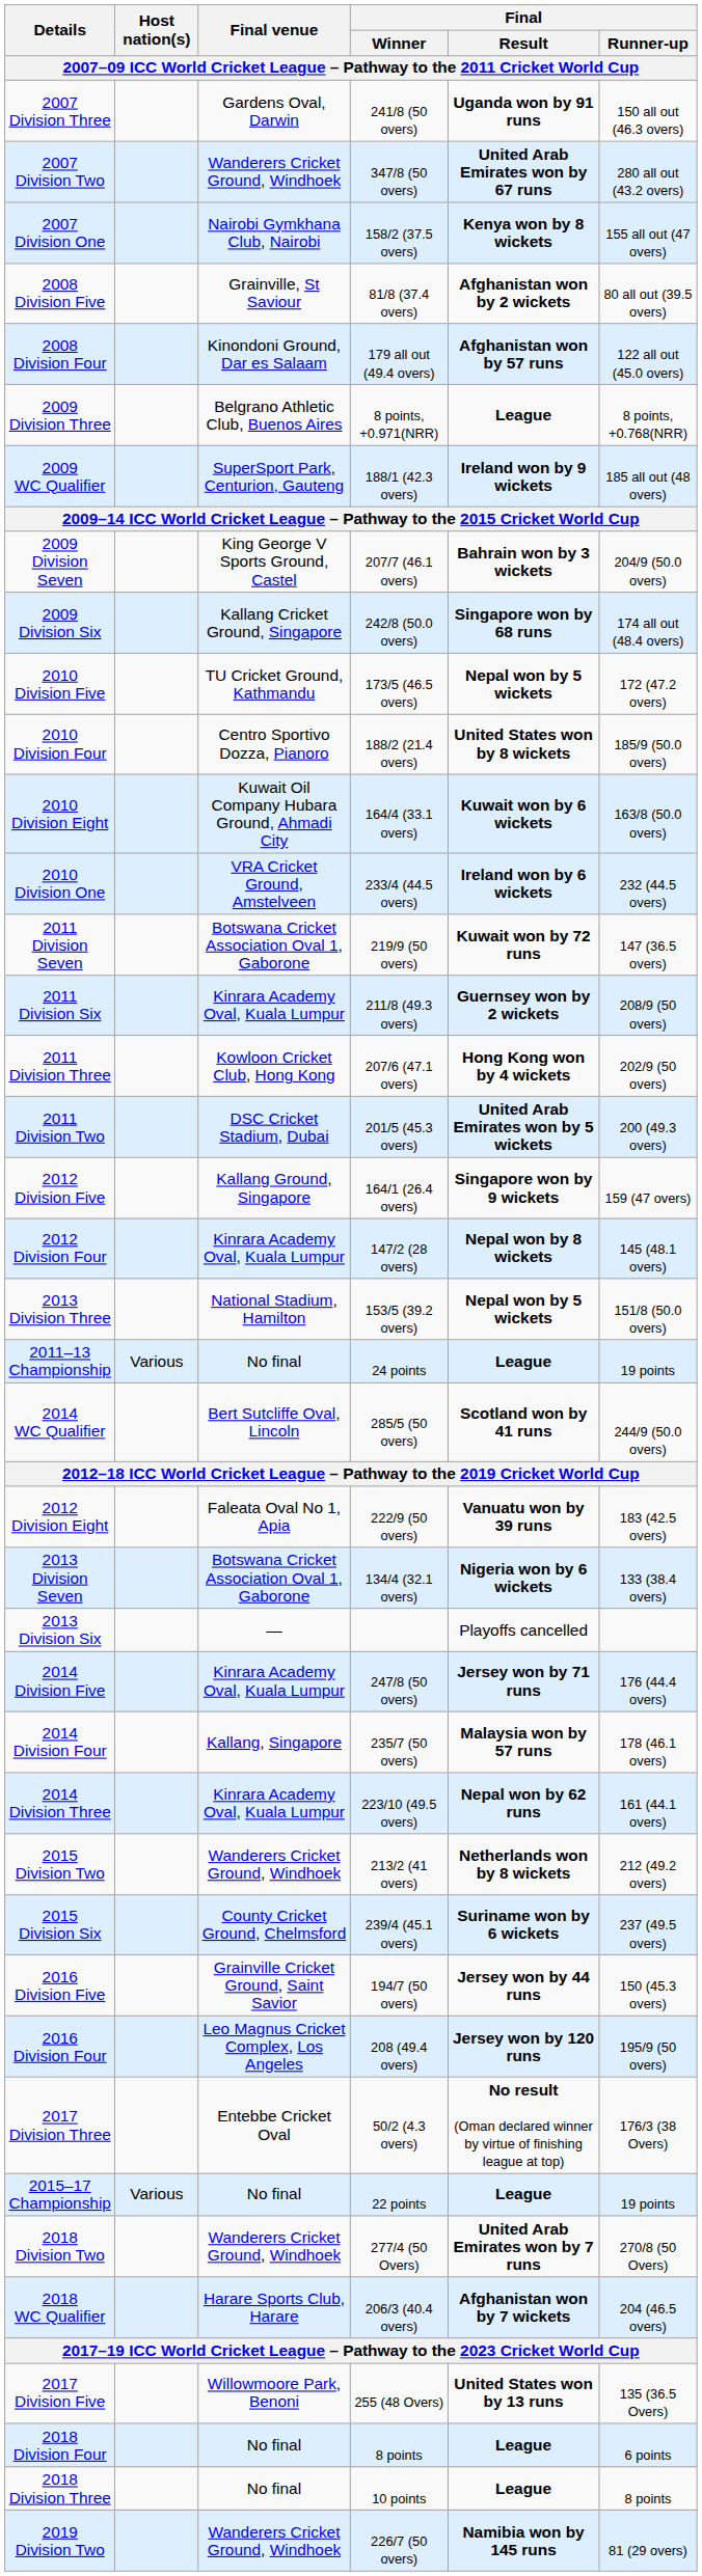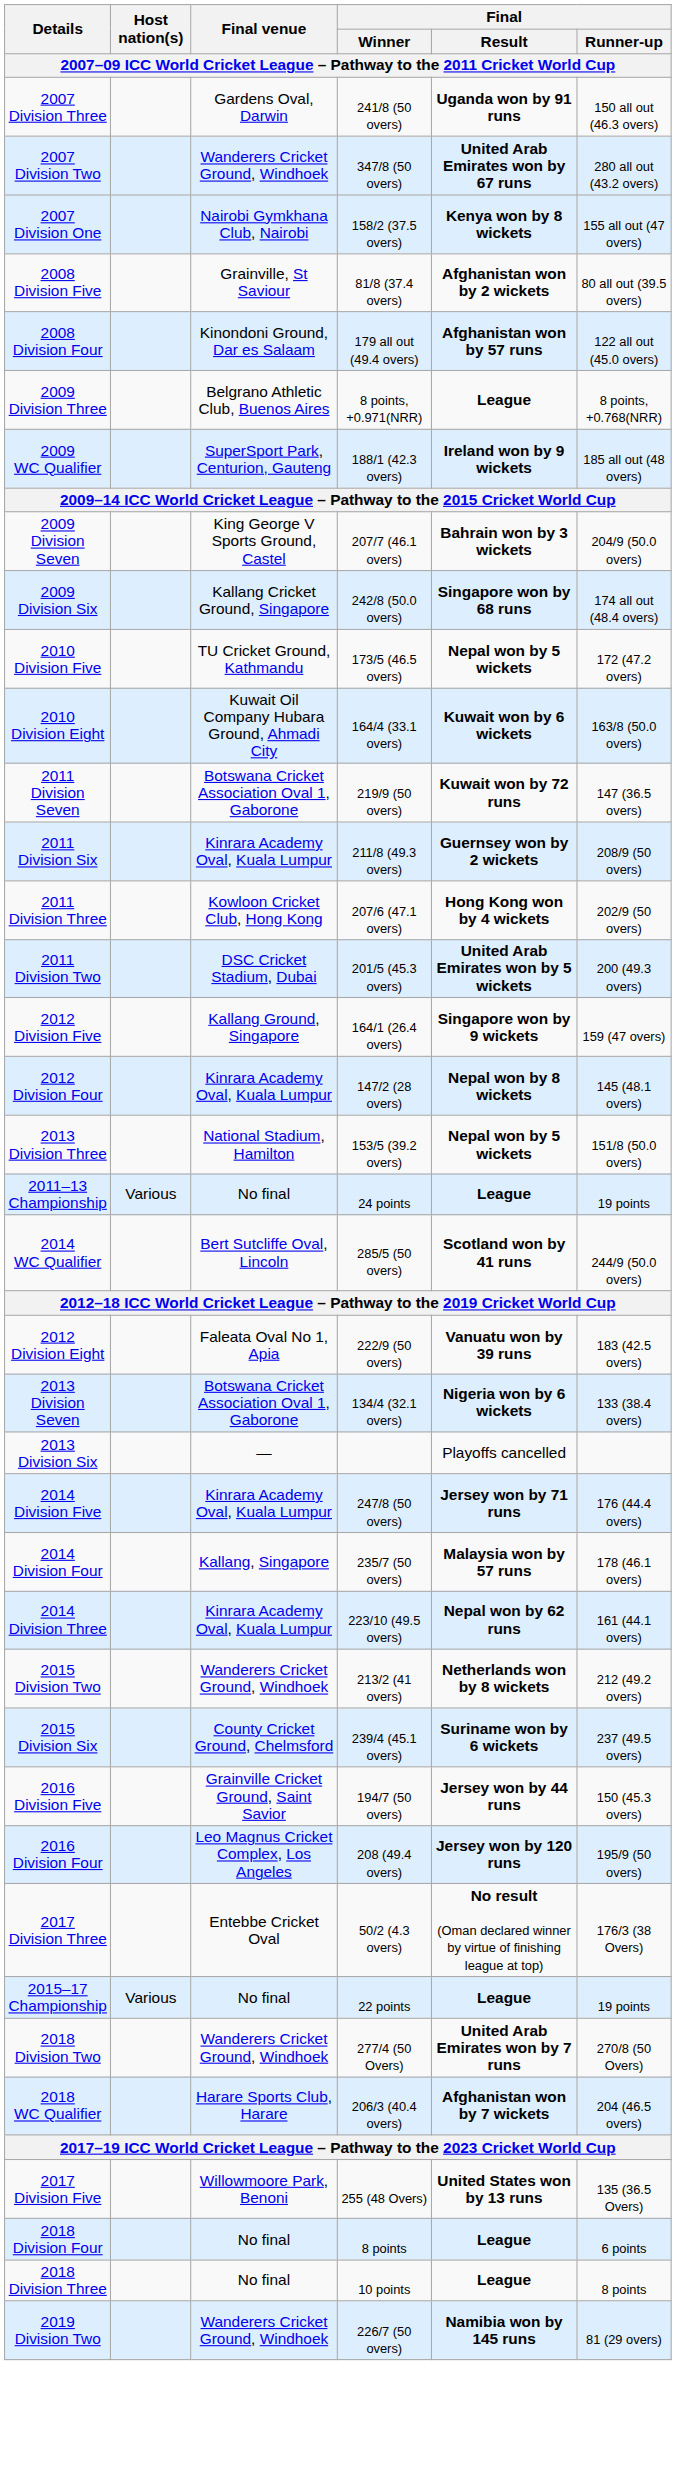- row: 2010 Division Four | Centro Sportivo Dozza, Pianoro | 188/2 (21.4 overs) | United States won by 8 wickets | 185/9 (50.0 overs)
- row: 2010 Division One | VRA Cricket Ground, Amstelveen | 233/4 (44.5 overs) | Ireland won by 6 wickets | 232 (44.5 overs)
